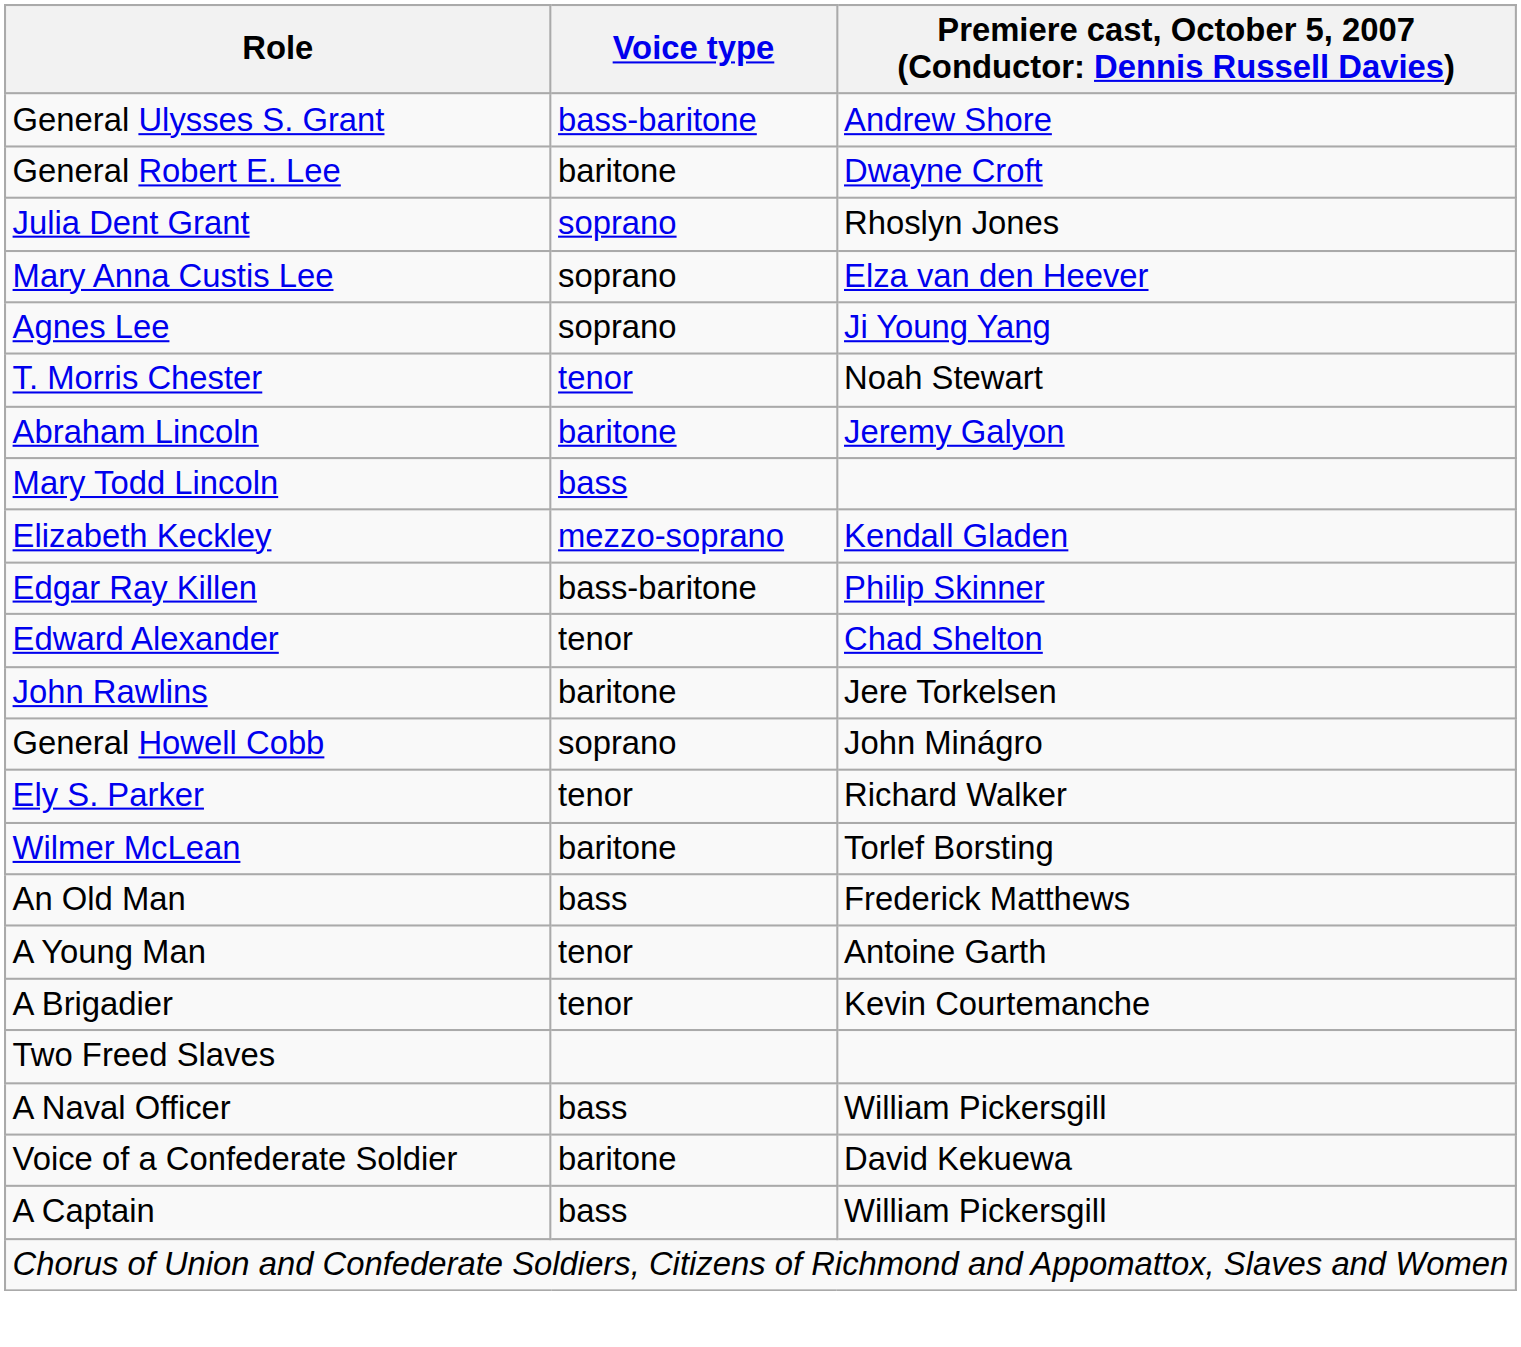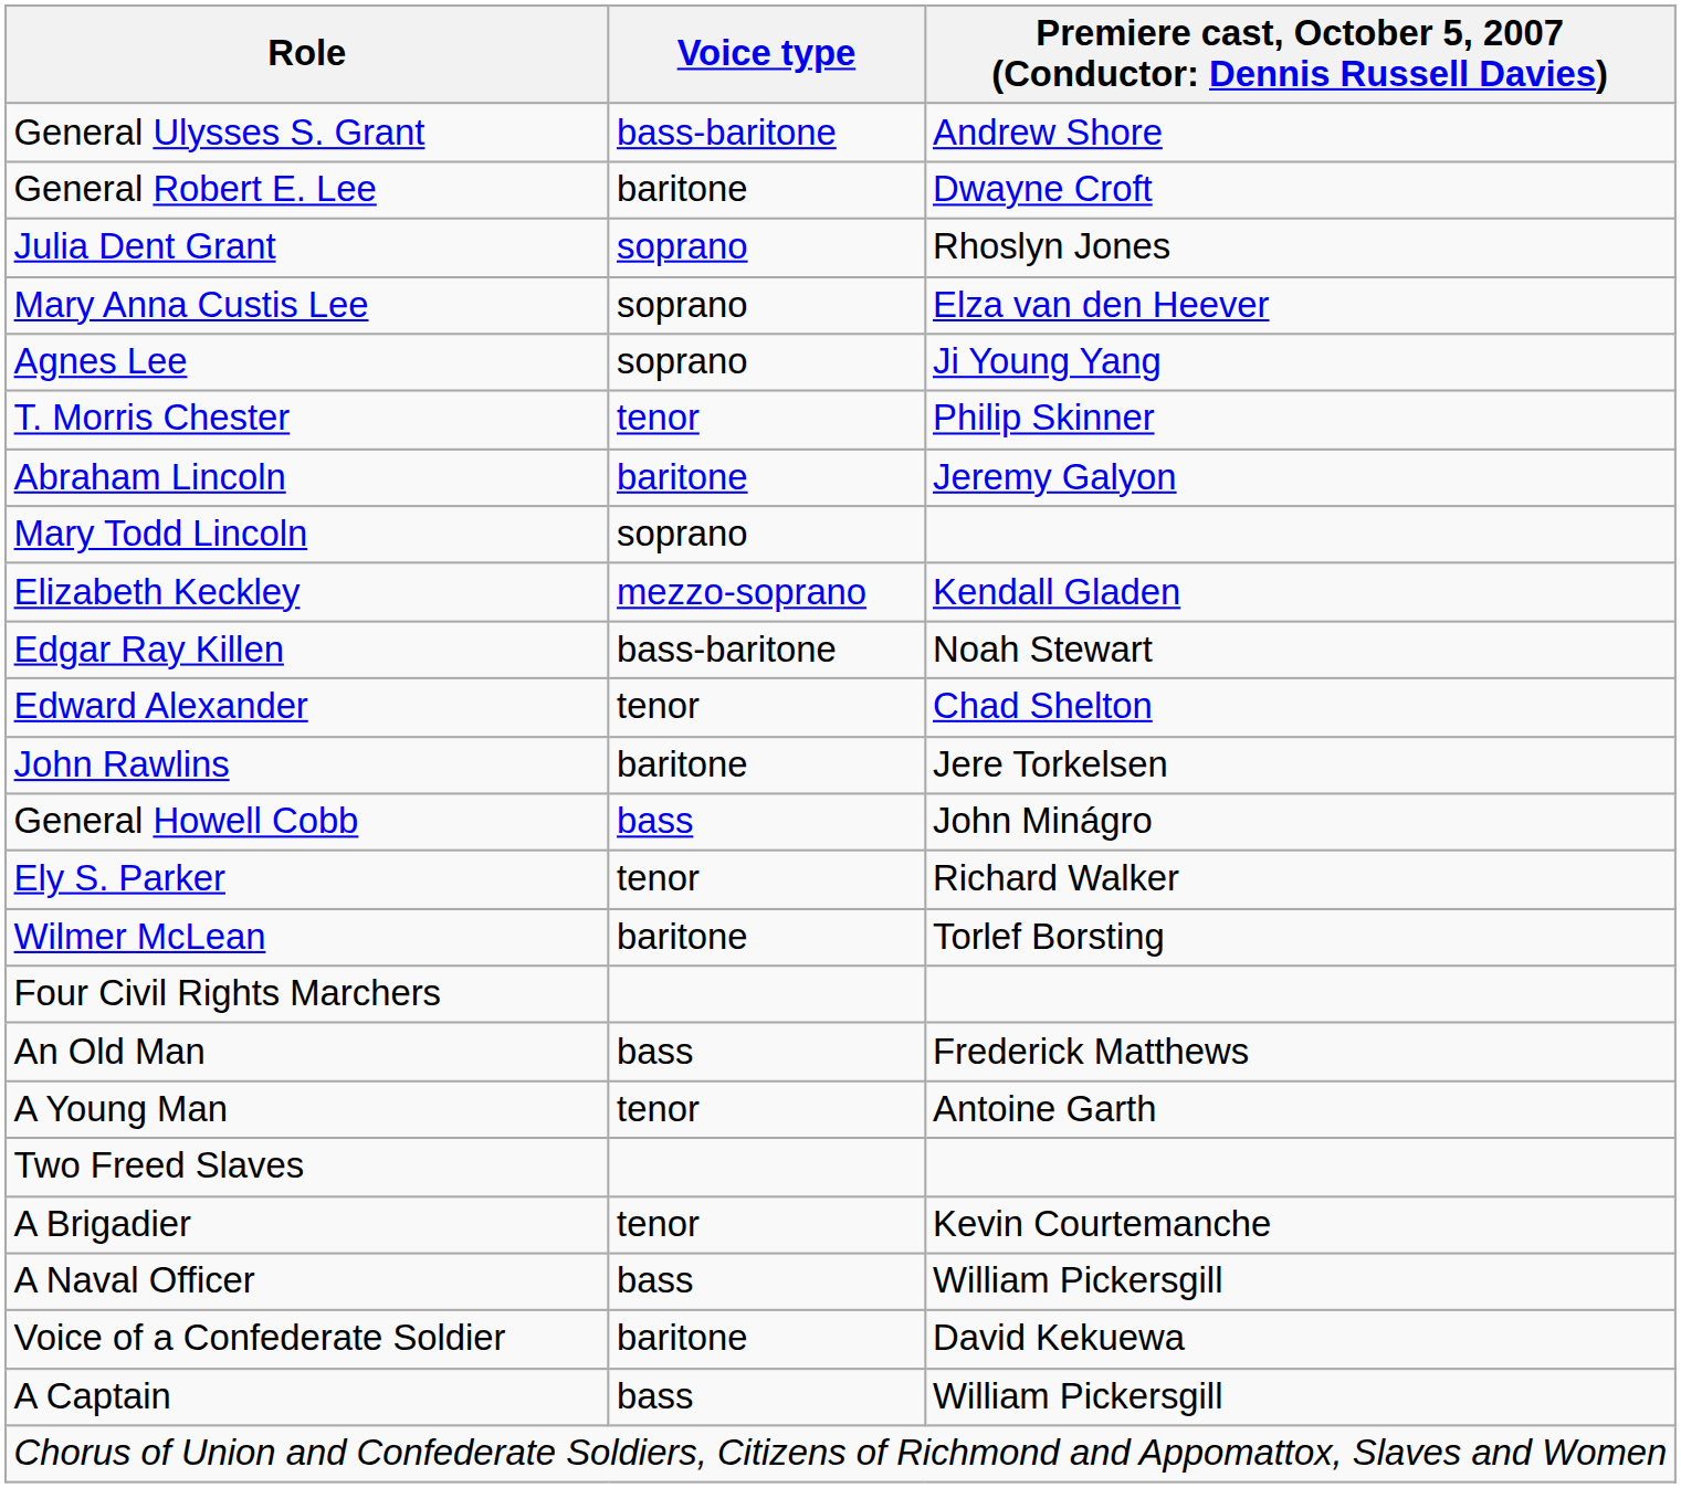T. Morris Chester | column 3: Noah Stewart -> Philip Skinner
Mary Todd Lincoln | Voice type: bass -> soprano
Edgar Ray Killen | column 3: Philip Skinner -> Noah Stewart
General Howell Cobb | Voice type: soprano -> bass
+ row: Four Civil Rights Marchers
rows swapped: Two Freed Slaves <-> A Brigadier
